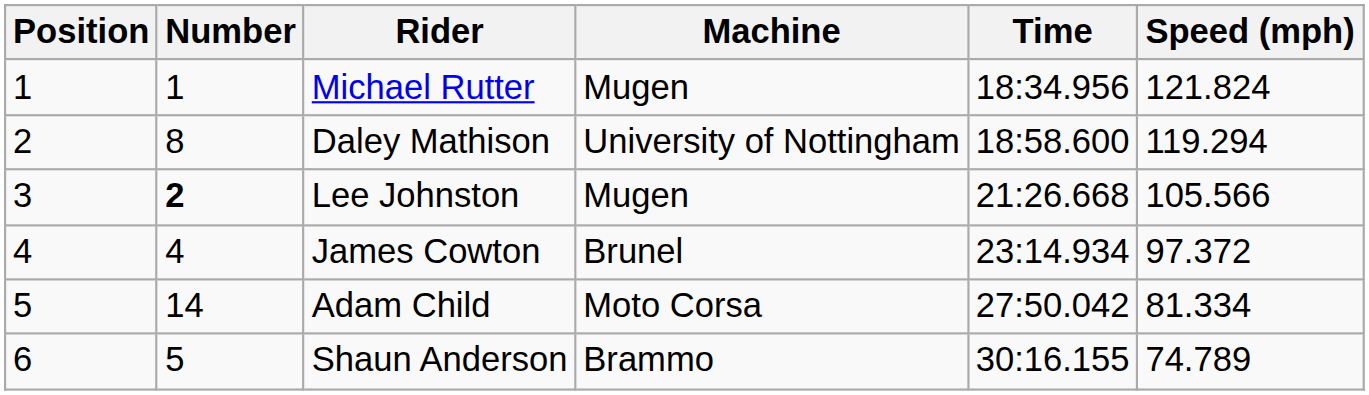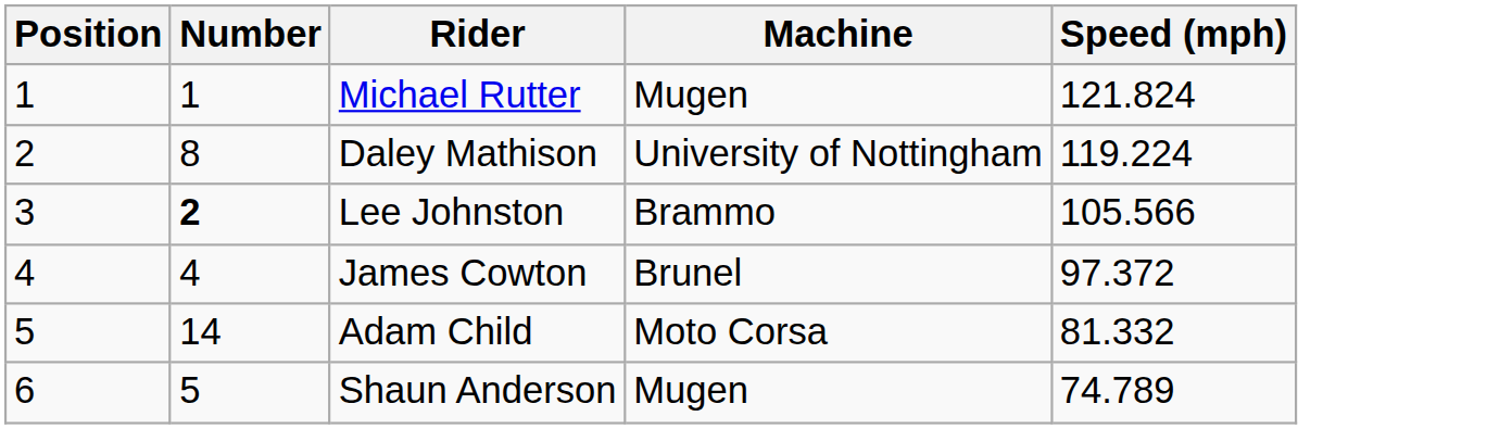- column: Time | 18:34.956 | 18:58.600 | 21:26.668 | 23:14.934 | 27:50.042 | 30:16.155
Daley Mathison | Speed (mph): 119.294 -> 119.224
Lee Johnston | Machine: Mugen -> Brammo
Adam Child | Speed (mph): 81.334 -> 81.332
Shaun Anderson | Machine: Brammo -> Mugen
